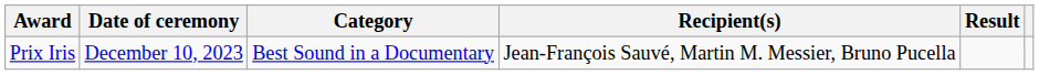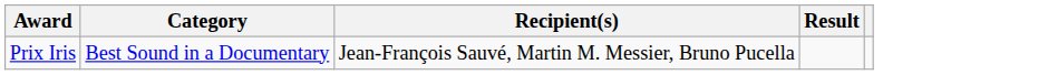- column: Date of ceremony | December 10, 2023
